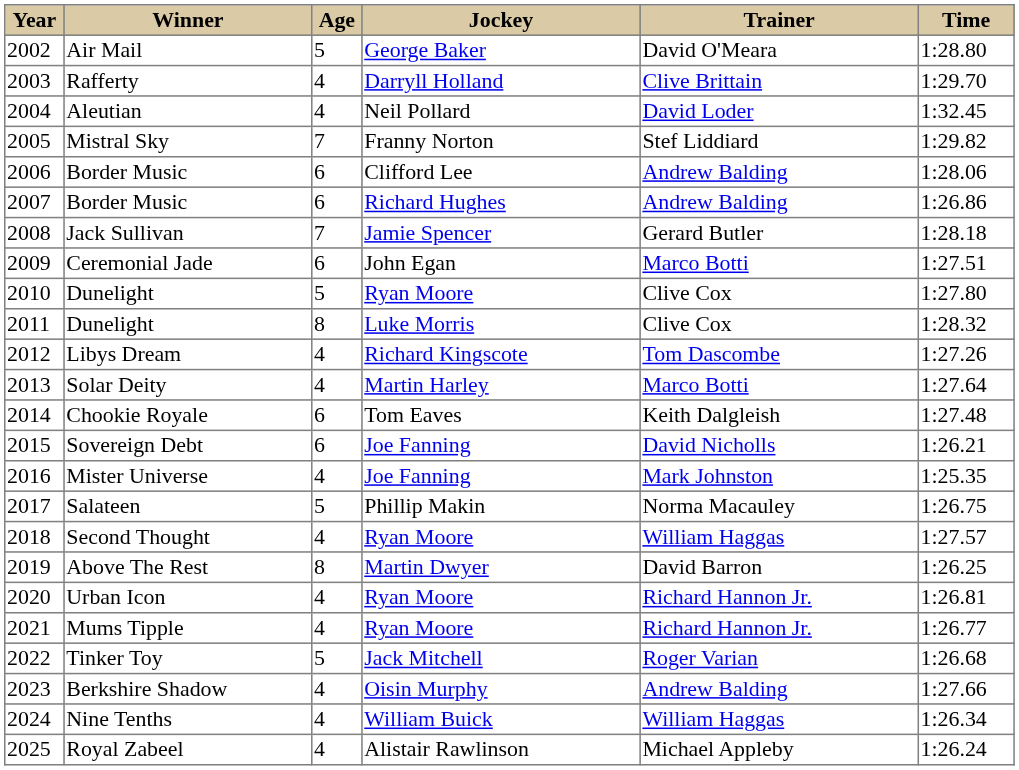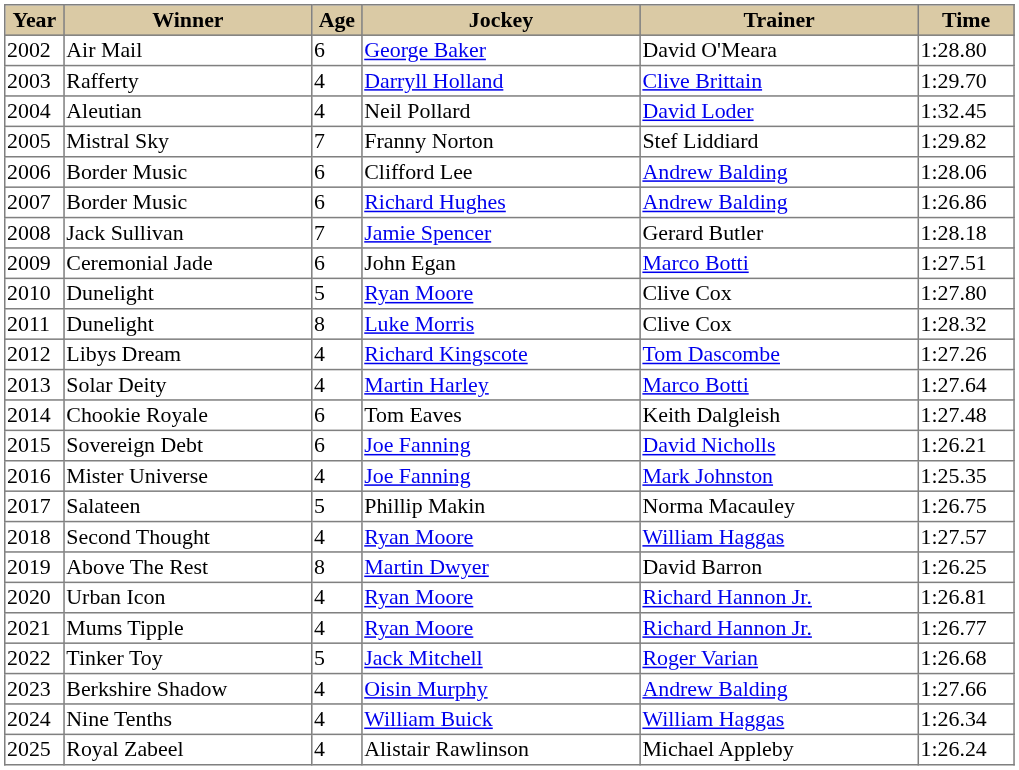Air Mail | Age: 5 -> 6
